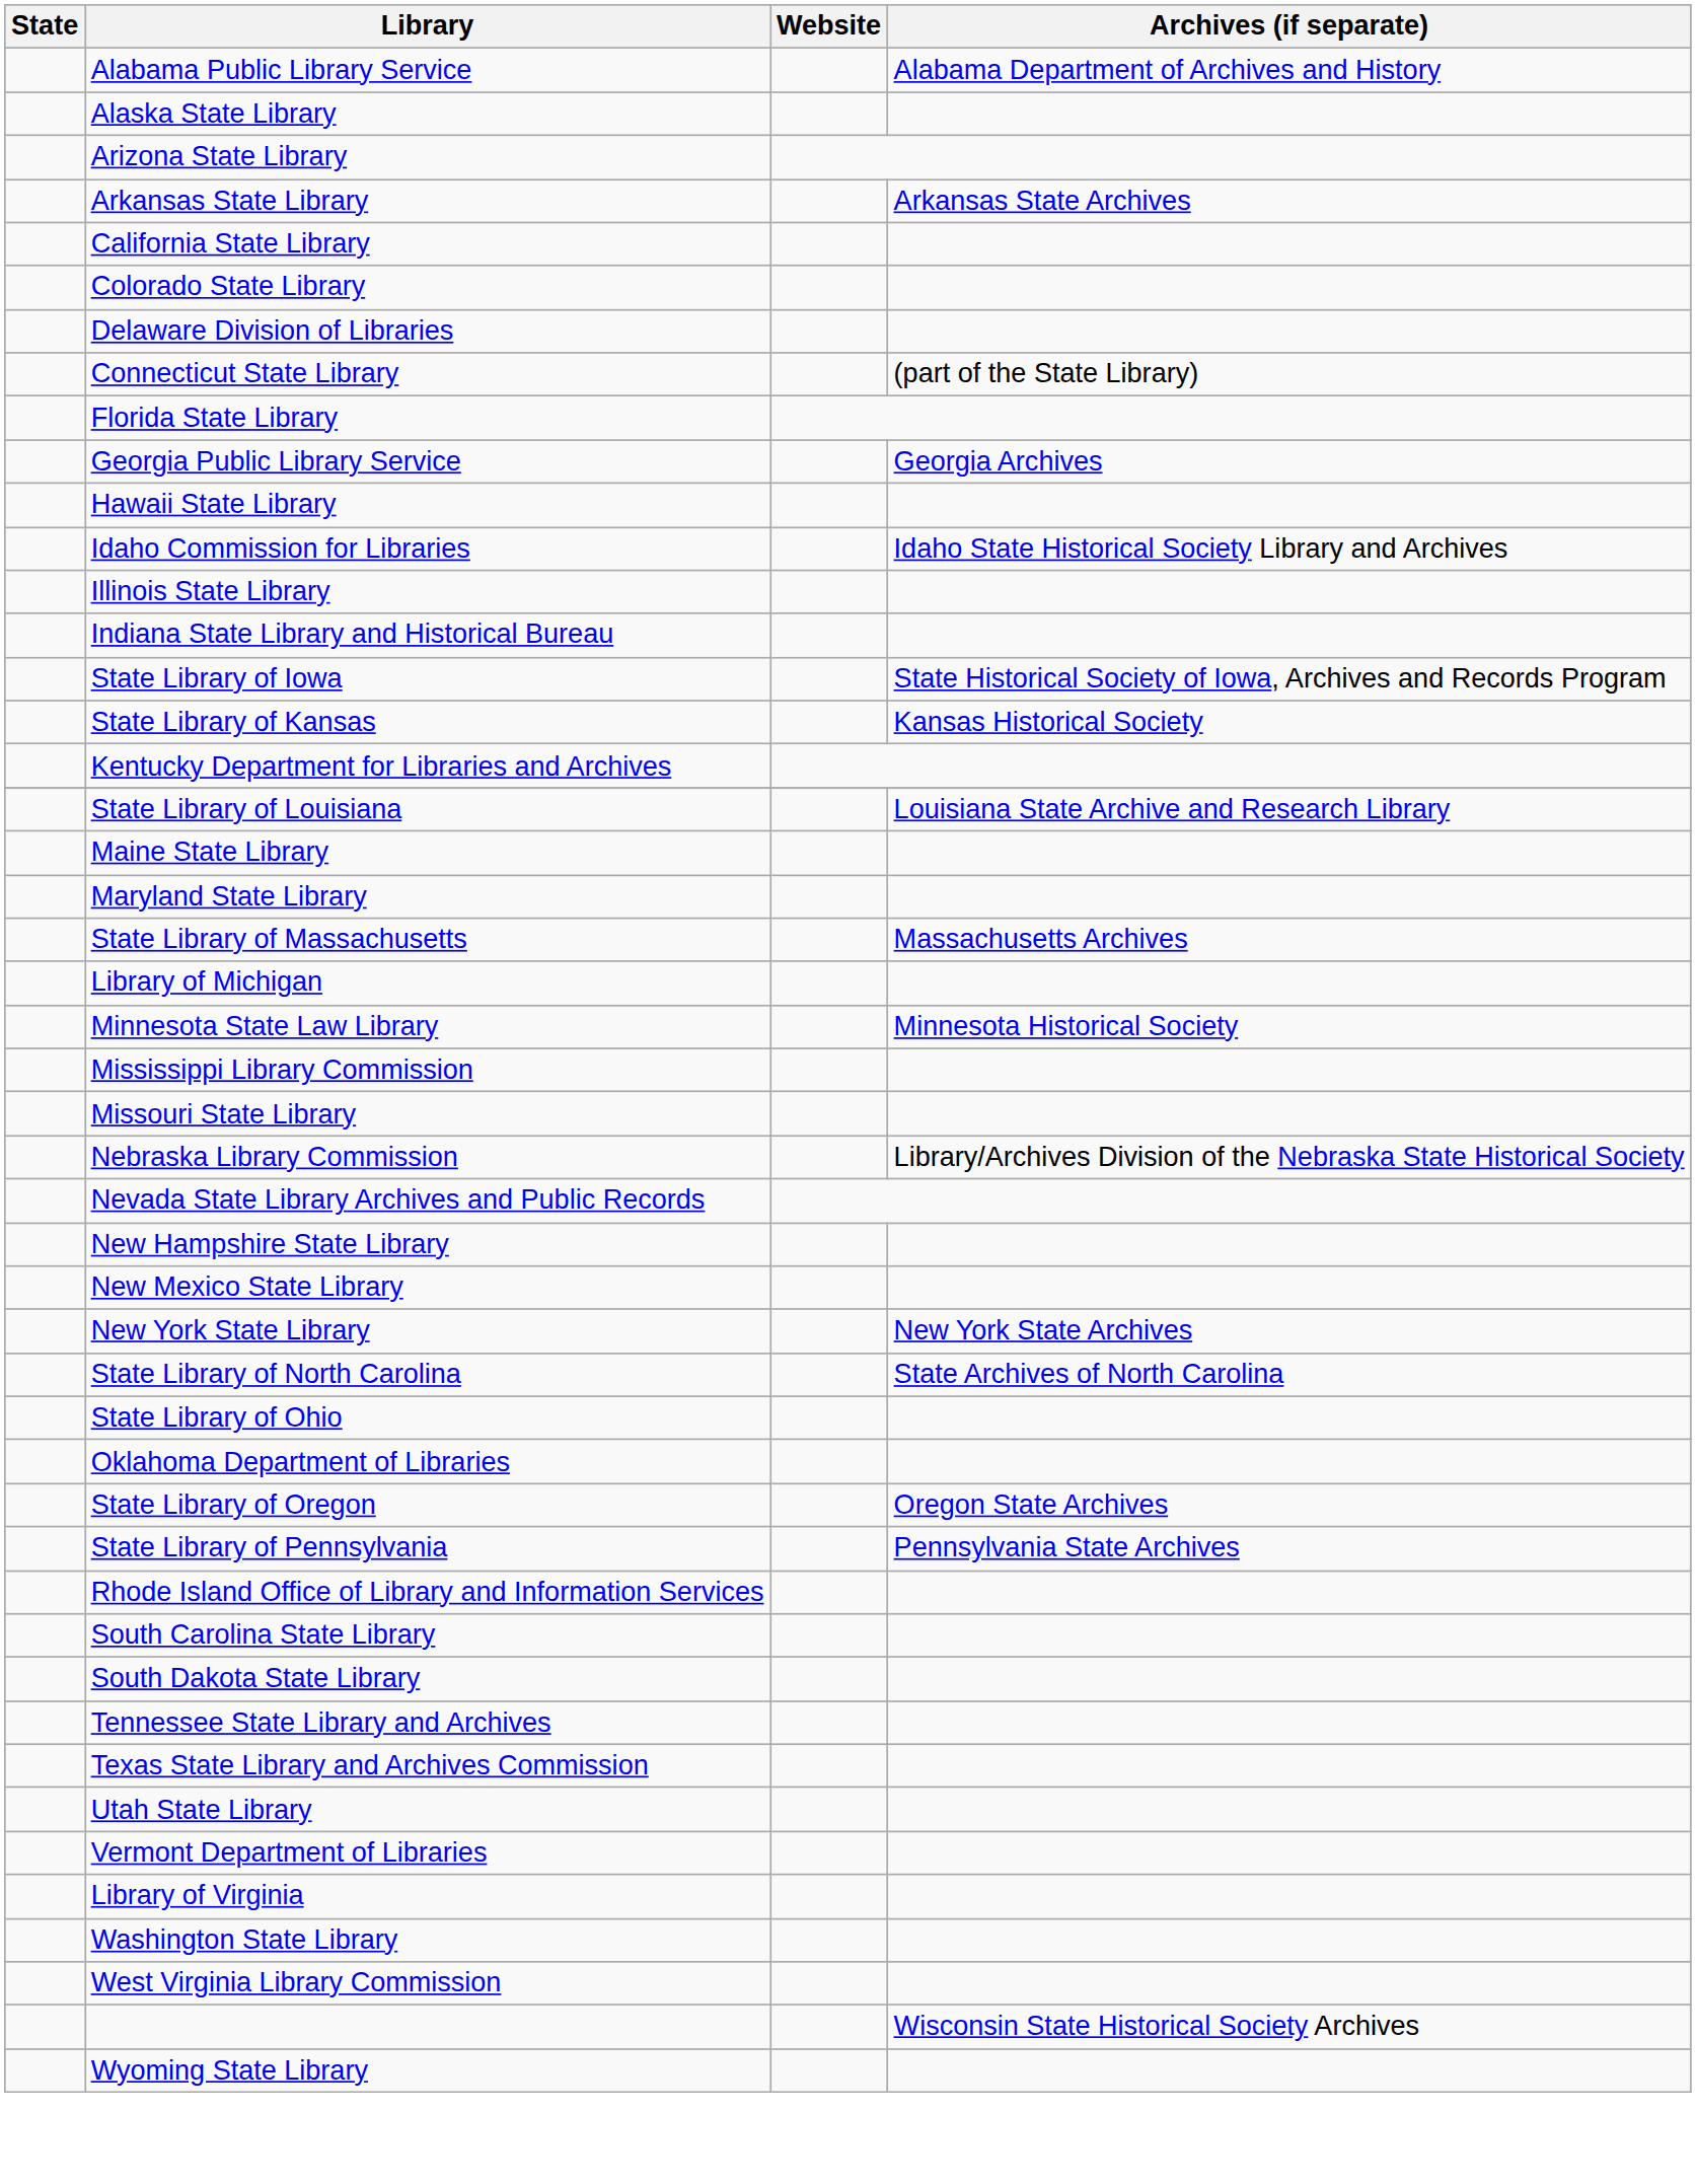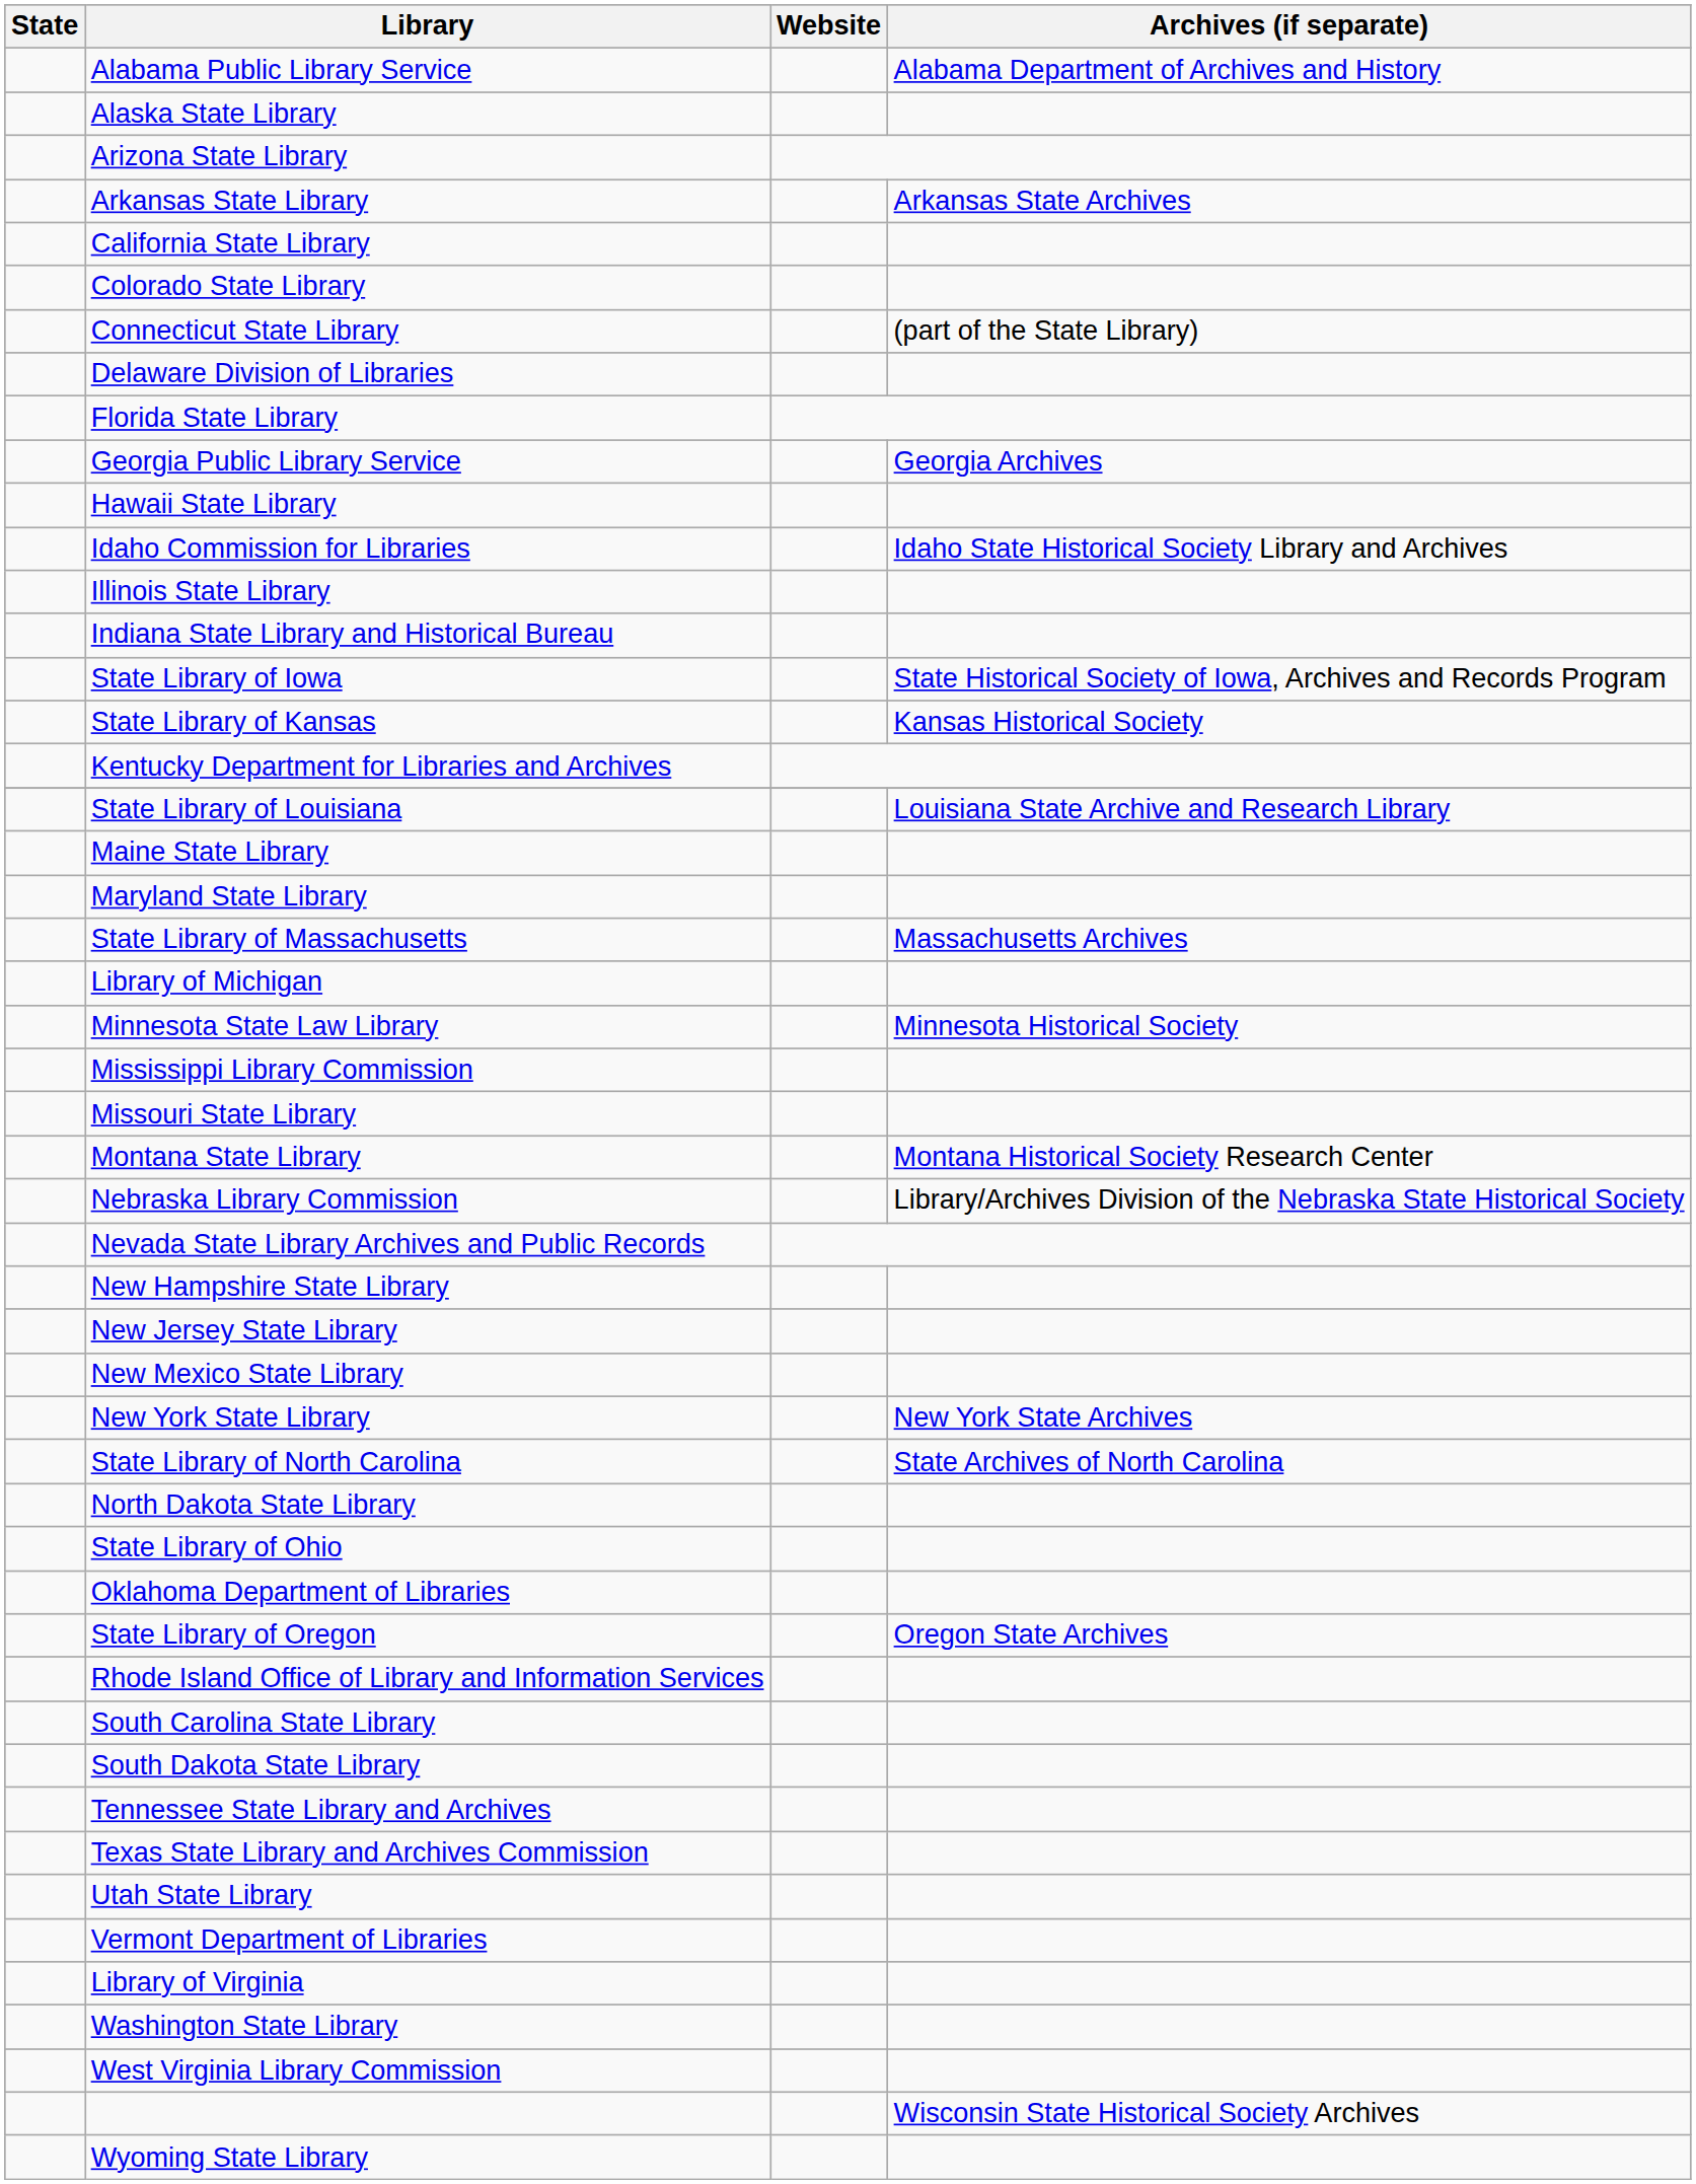rows swapped: Connecticut State Library <-> Delaware Division of Libraries
+ row: Montana State Library | Montana Historical Society Research Center
+ row: New Jersey State Library
+ row: North Dakota State Library
- row: State Library of Pennsylvania | Pennsylvania State Archives
